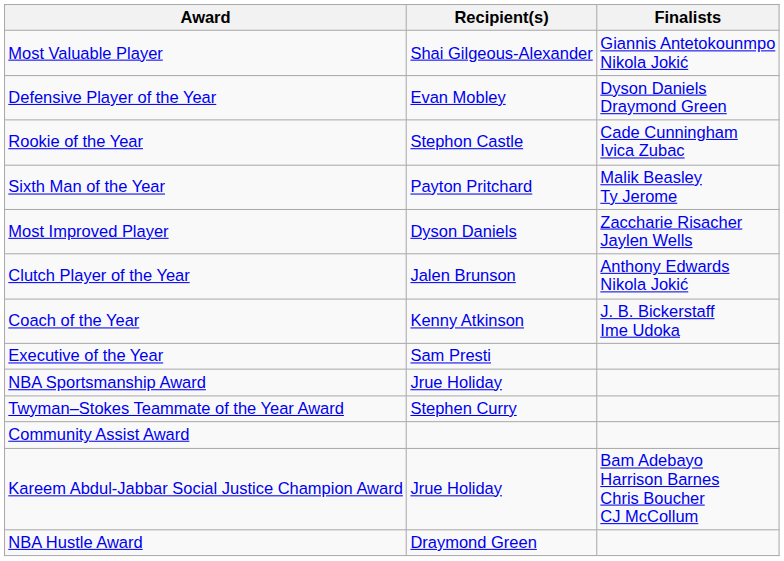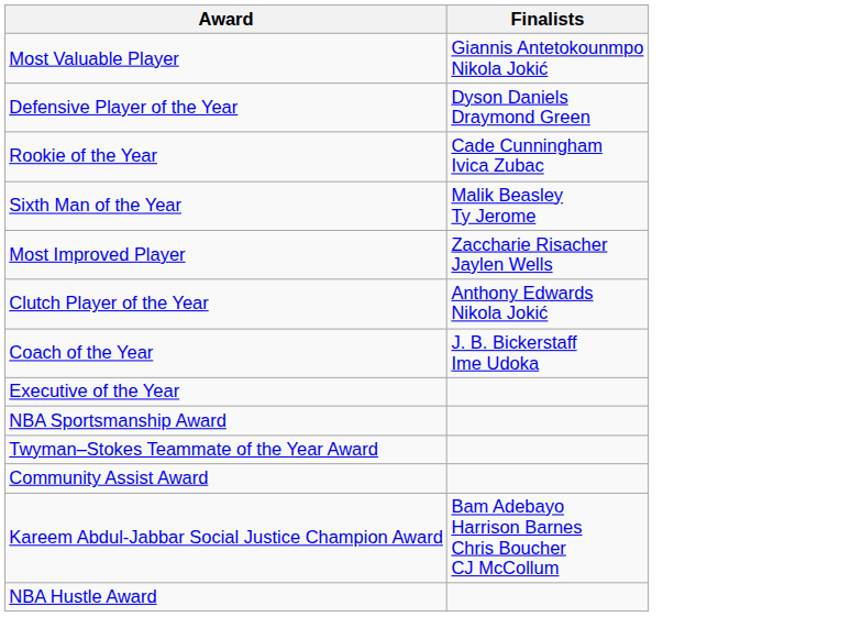- column: Recipient(s) | Shai Gilgeous-Alexander | Evan Mobley | Stephon Castle | Payton Pritchard | Dyson Daniels | Jalen Brunson | Kenny Atkinson | Sam Presti | Jrue Holiday | Stephen Curry | Jrue Holiday | Draymond Green
